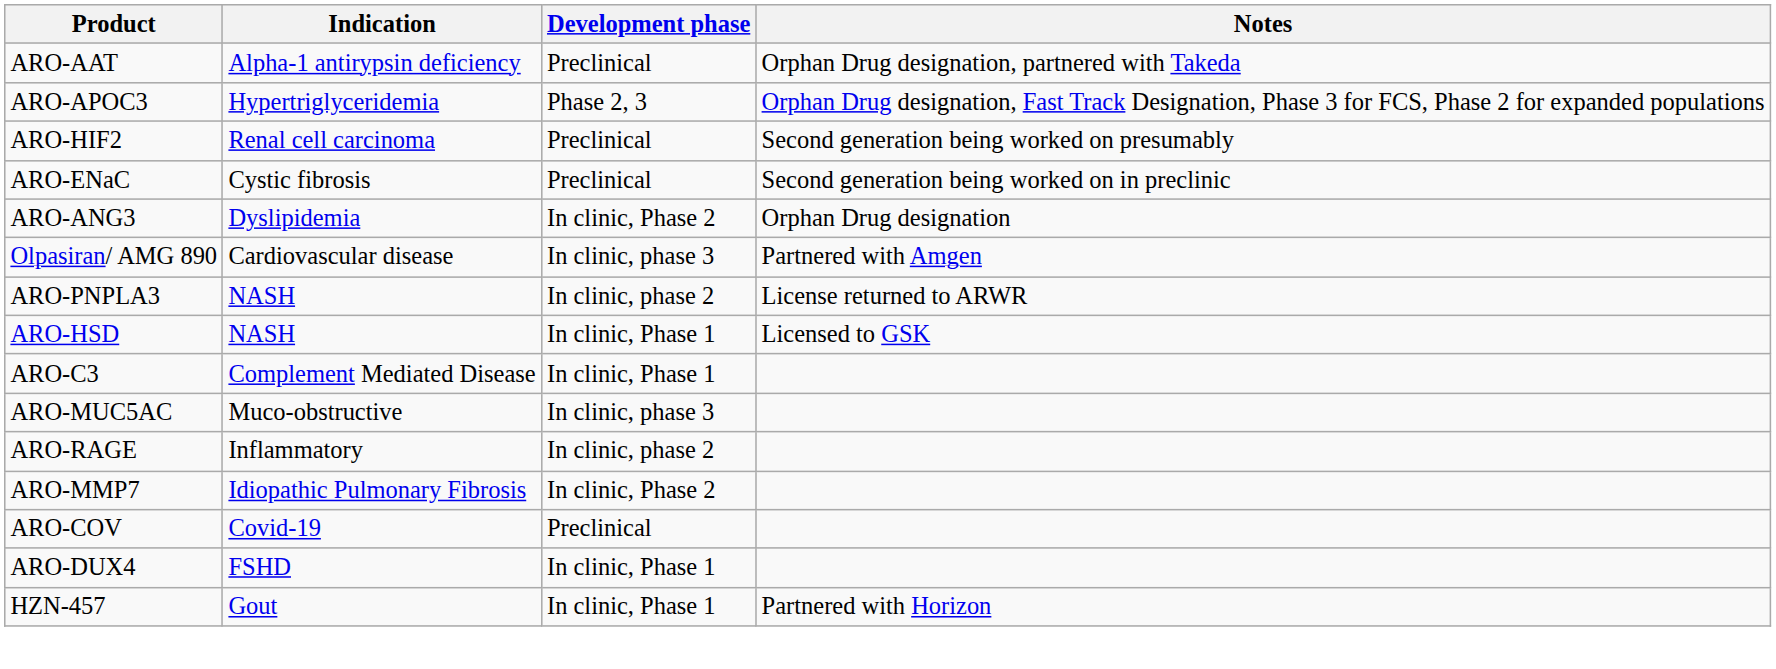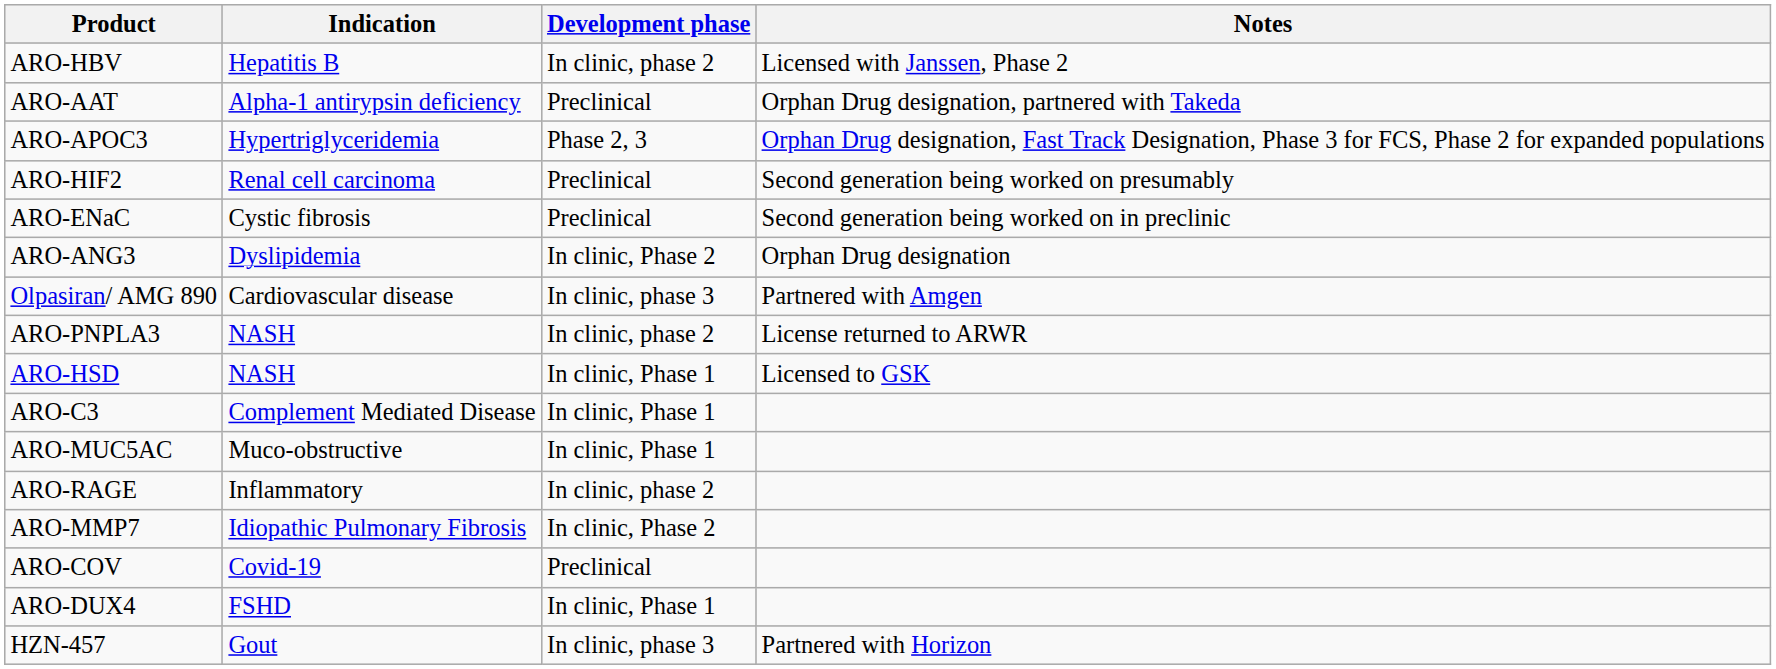+ row: ARO-HBV | Hepatitis B | In clinic, phase 2 | Licensed with Janssen, Phase 2
ARO-MUC5AC | Development phase: In clinic, phase 3 -> In clinic, Phase 1
HZN-457 | Development phase: In clinic, Phase 1 -> In clinic, phase 3
